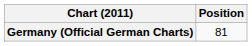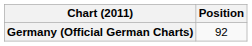Germany (Official German Charts) | Position: 81 -> 92
